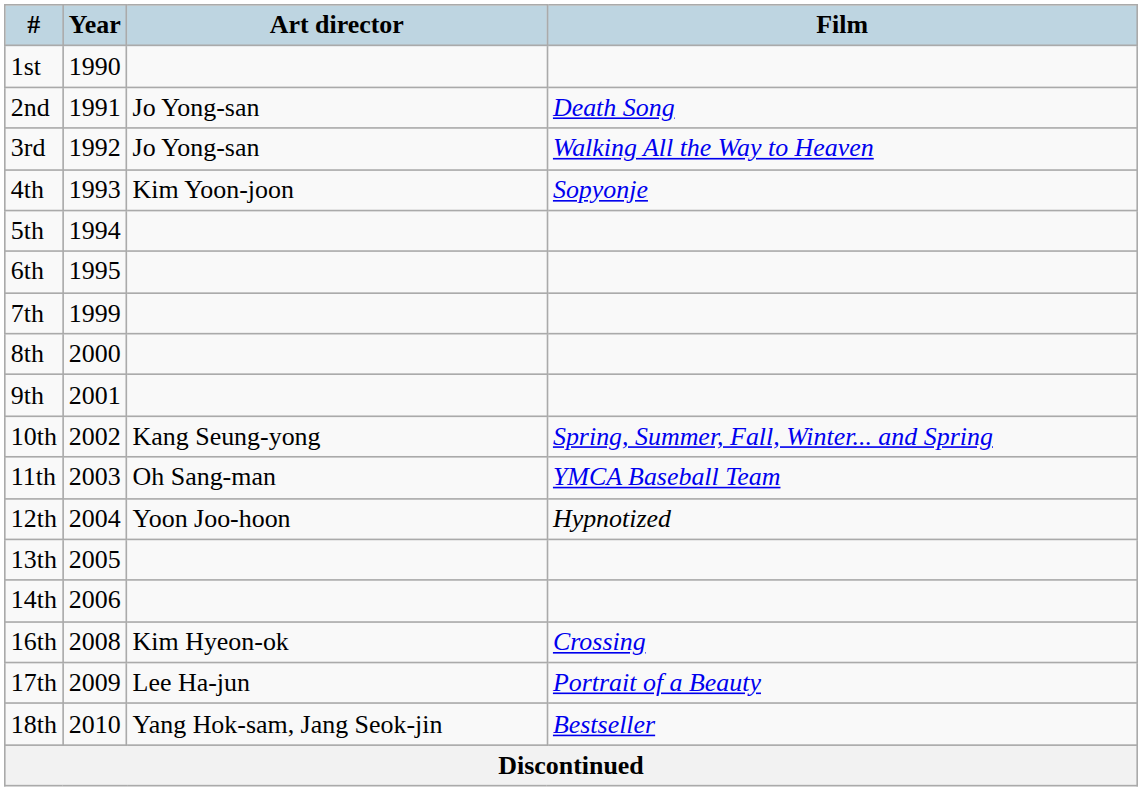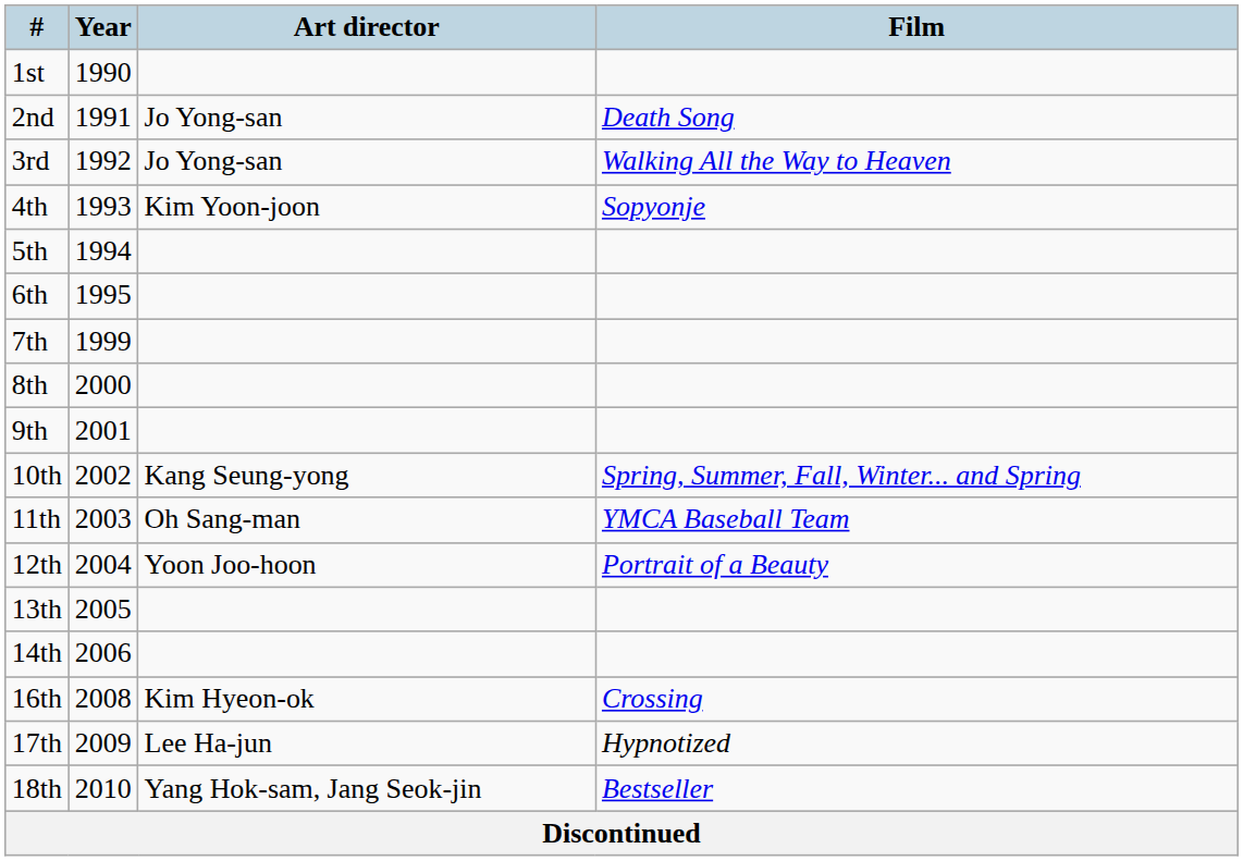12th | Film: Hypnotized -> Portrait of a Beauty
17th | Film: Portrait of a Beauty -> Hypnotized
